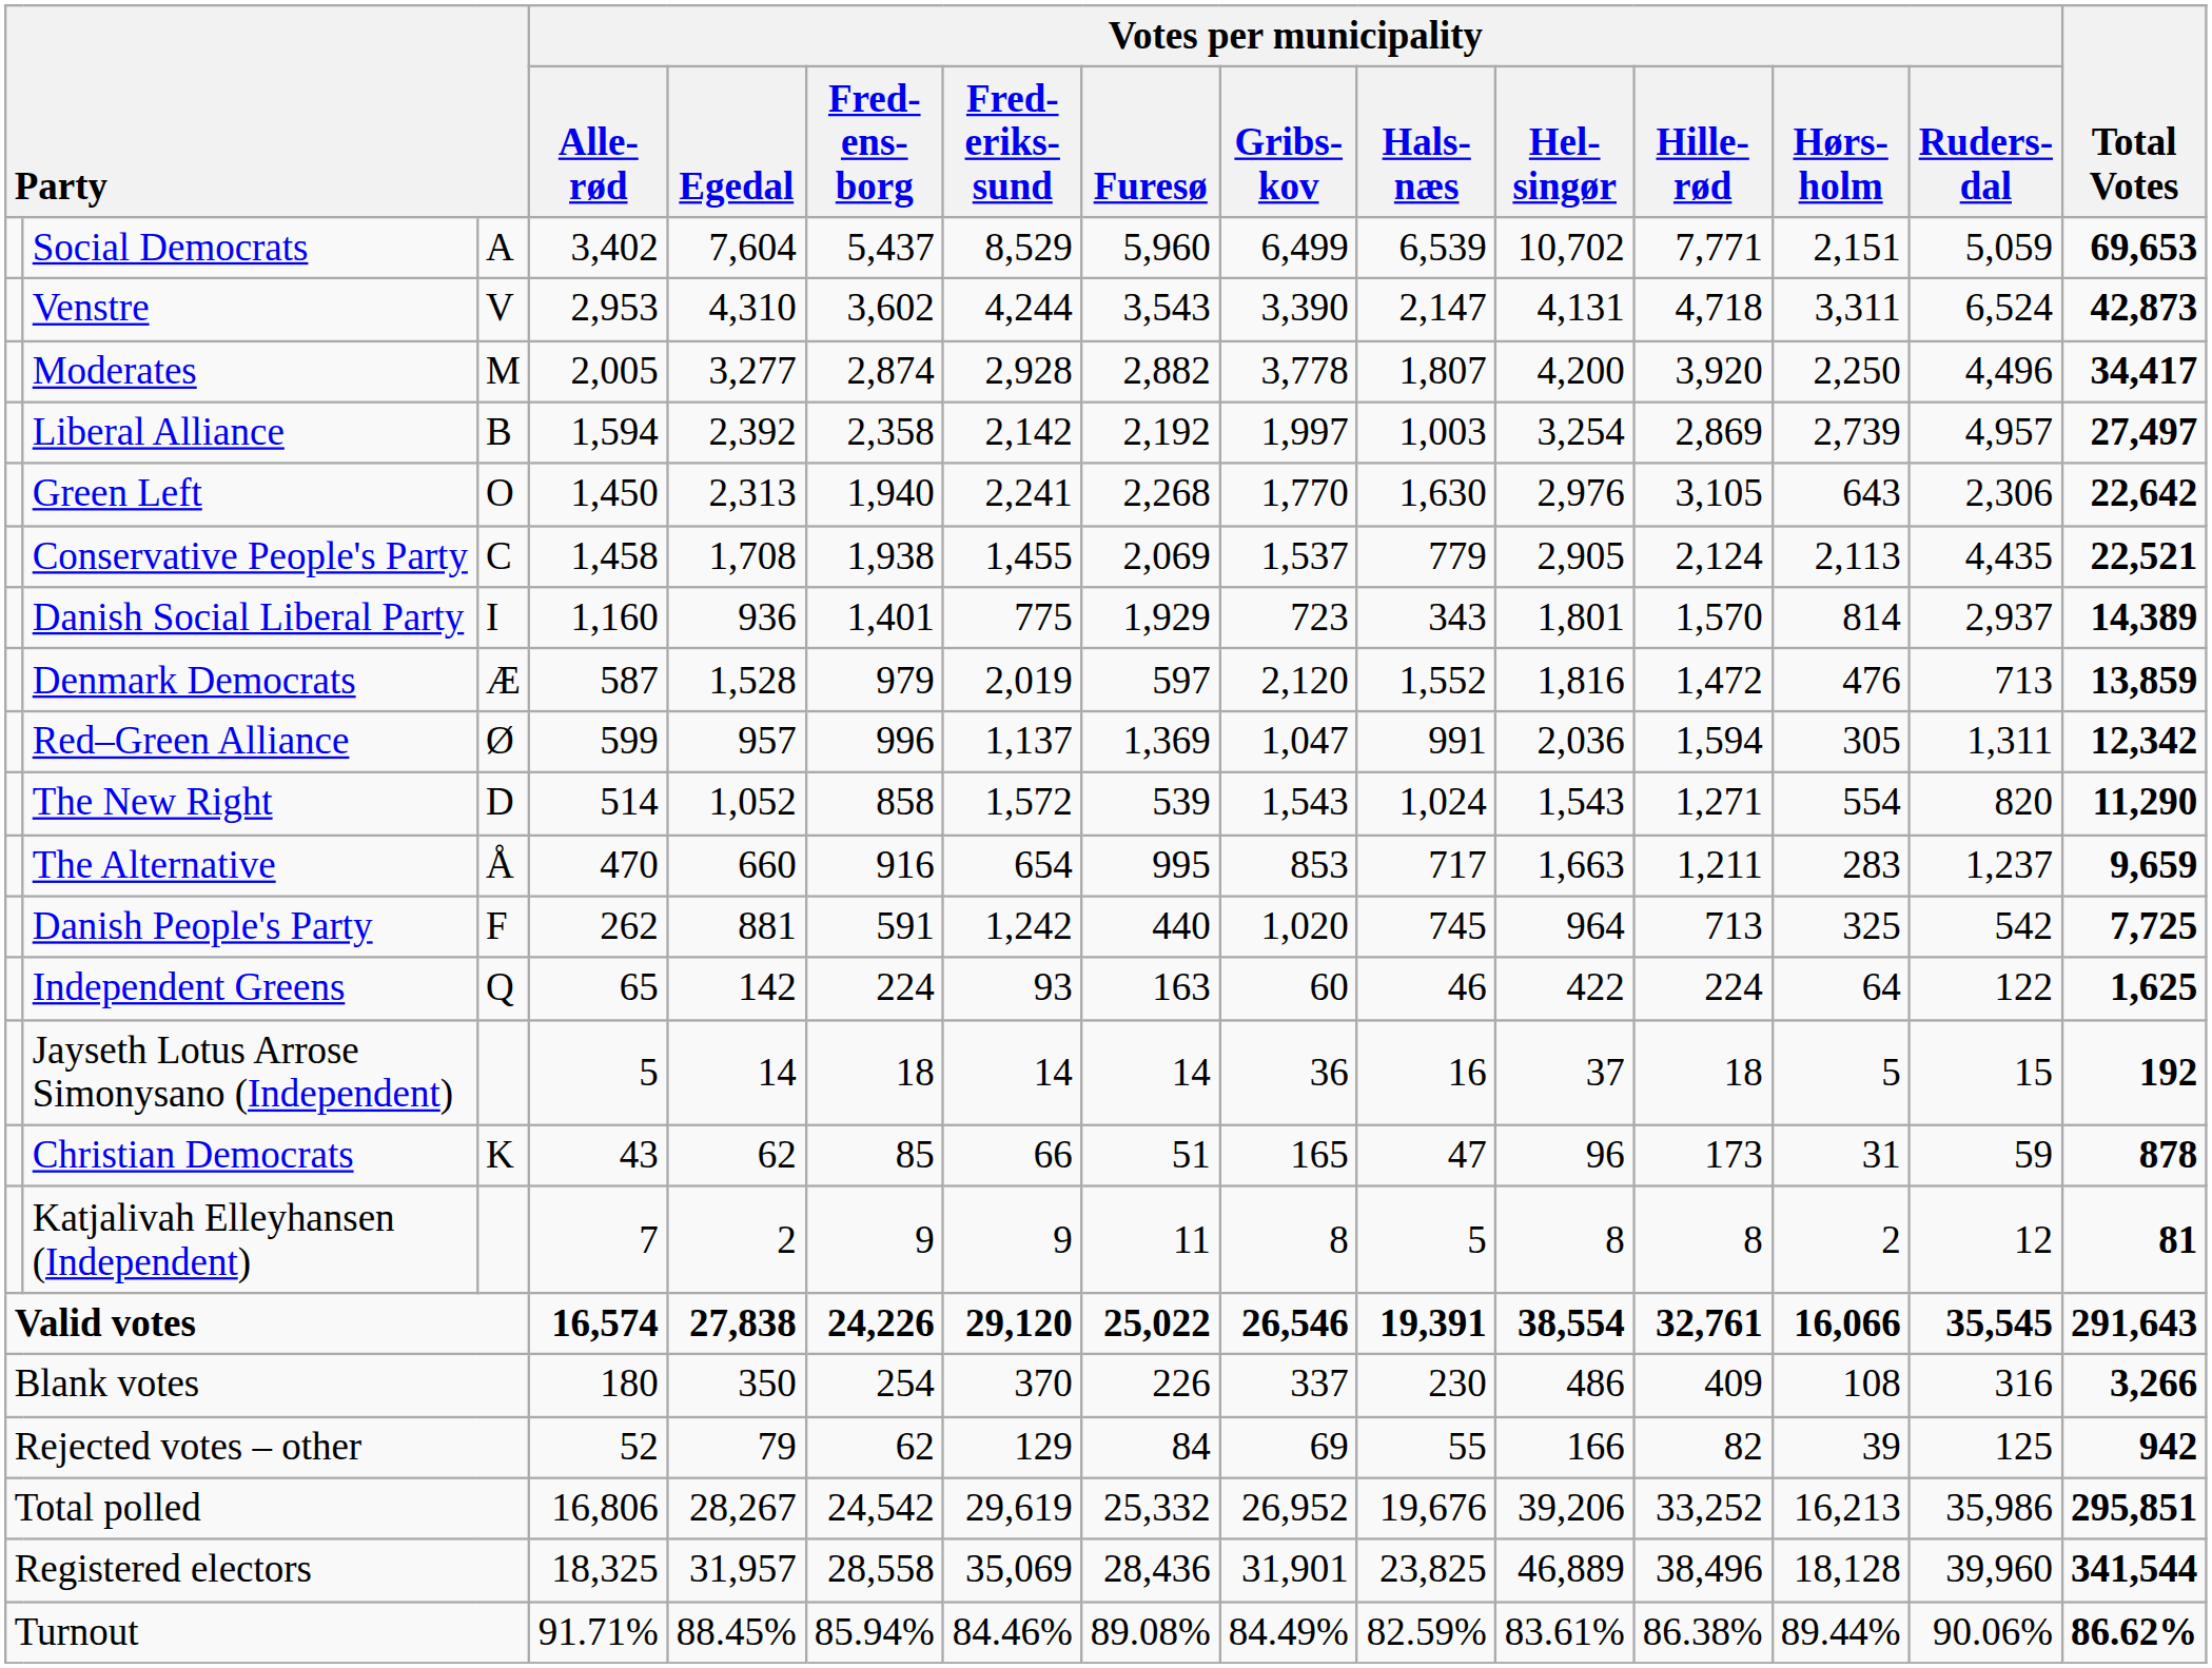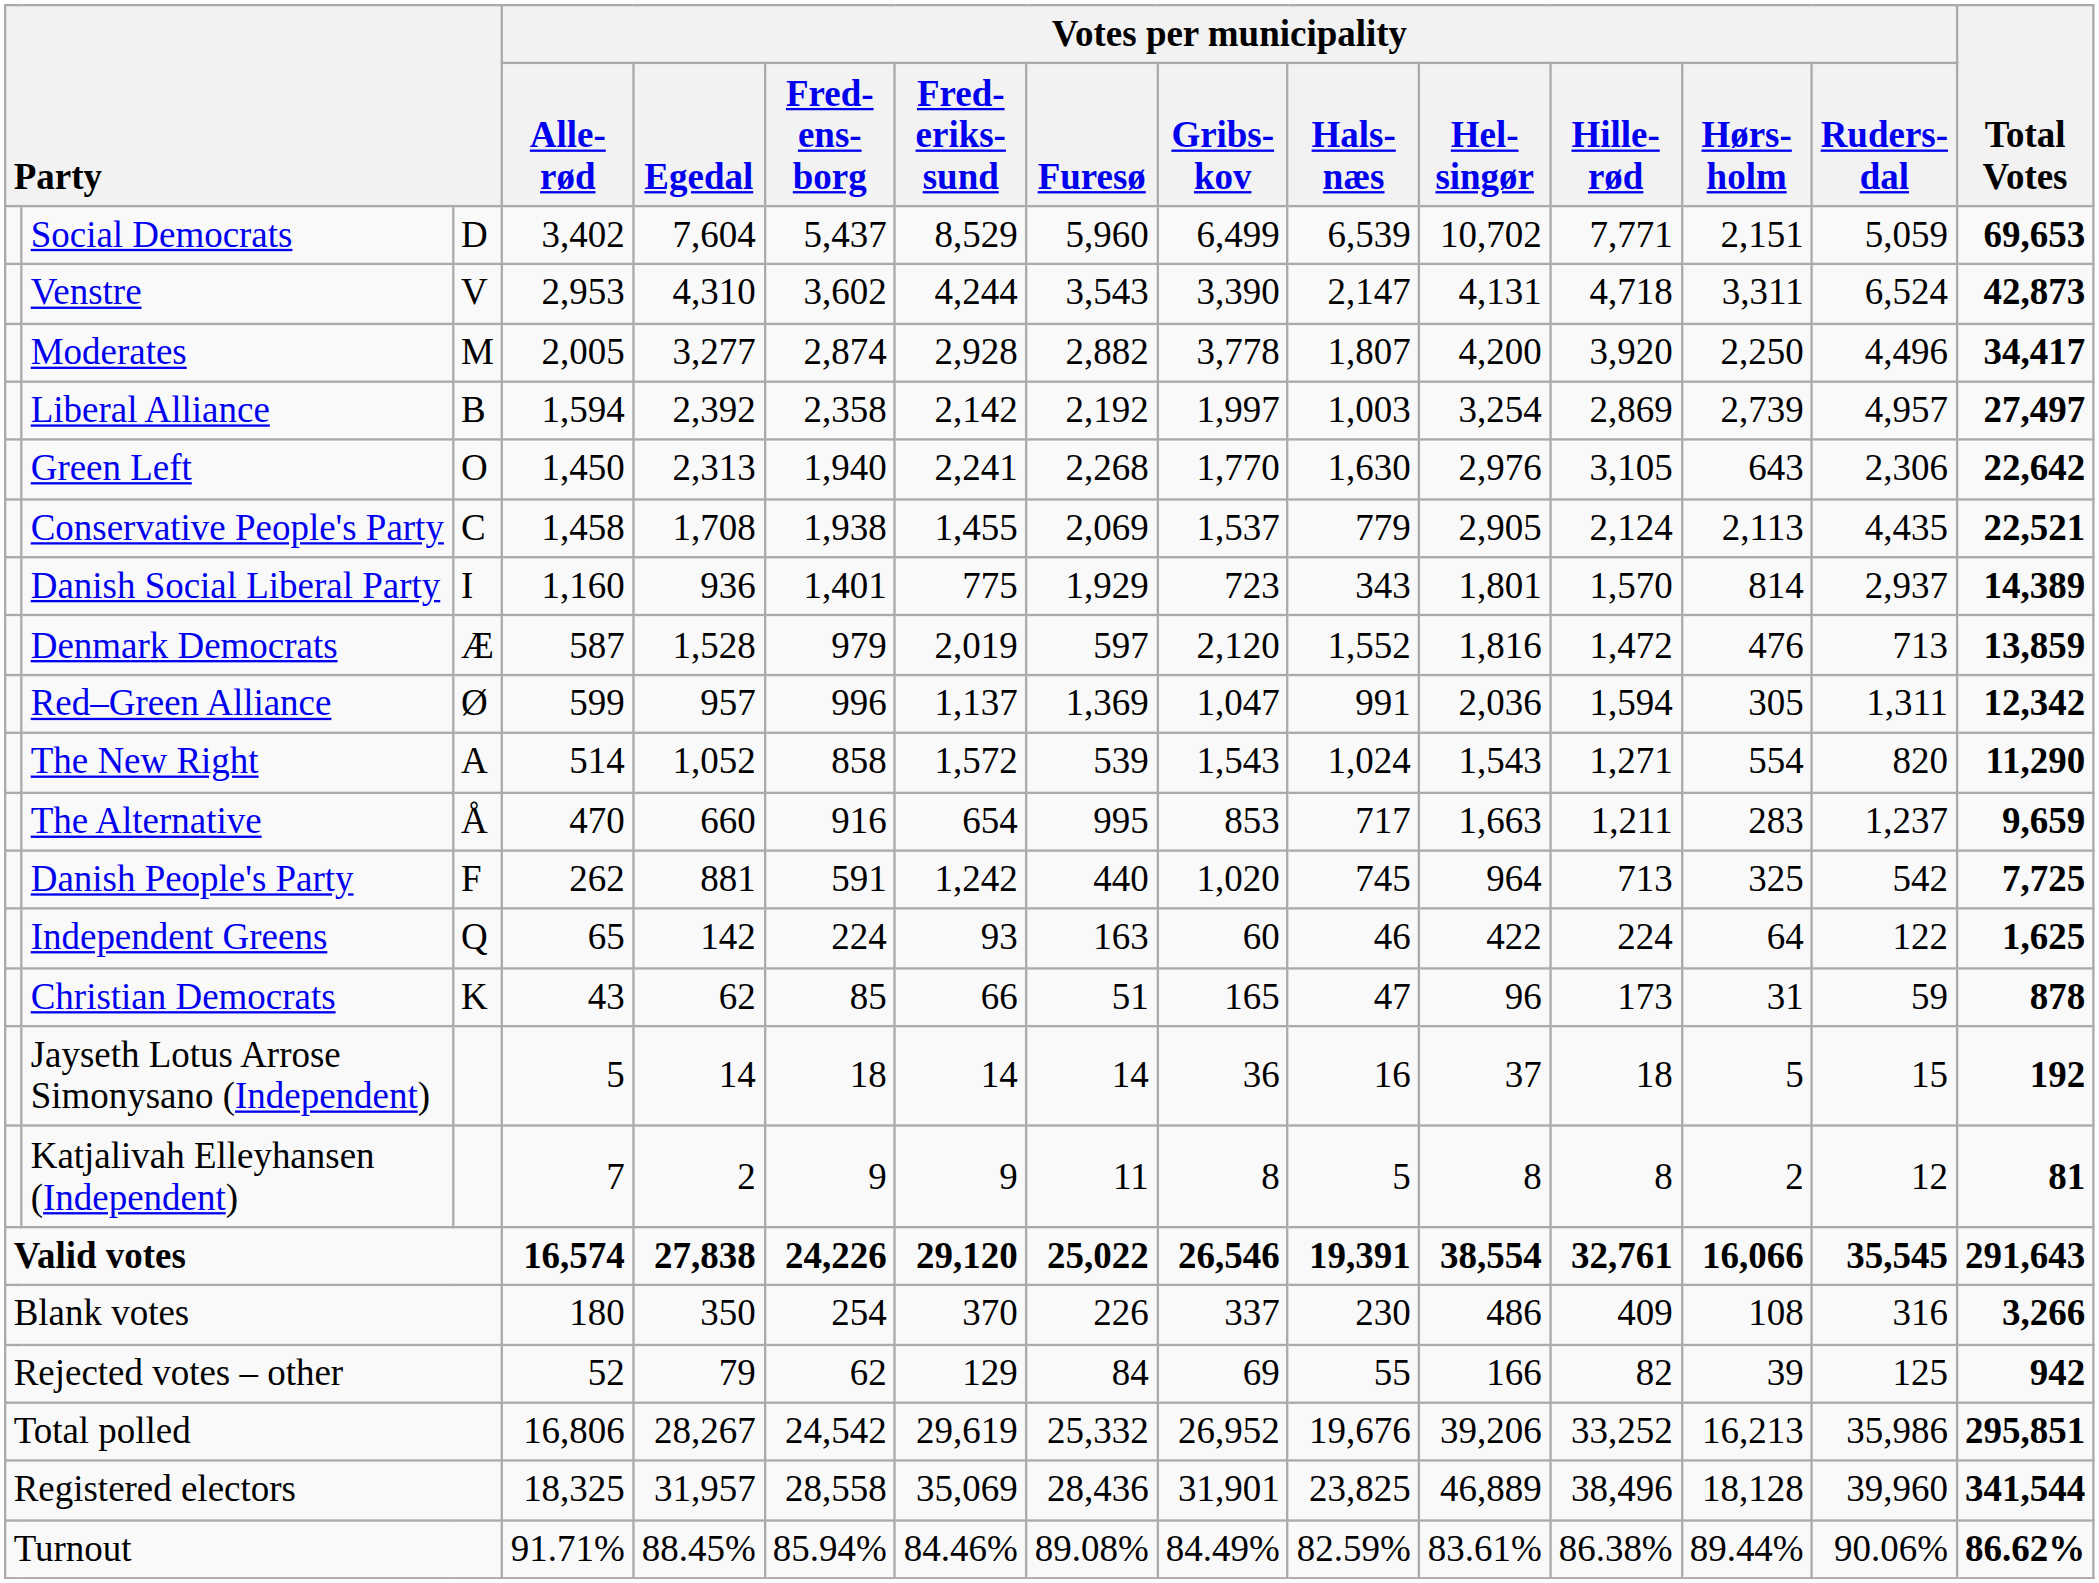Social Democrats | column 3: A -> D
The New Right | column 3: D -> A
rows swapped: Christian Democrats <-> Jayseth Lotus Arrose Simonysano (Independent)
